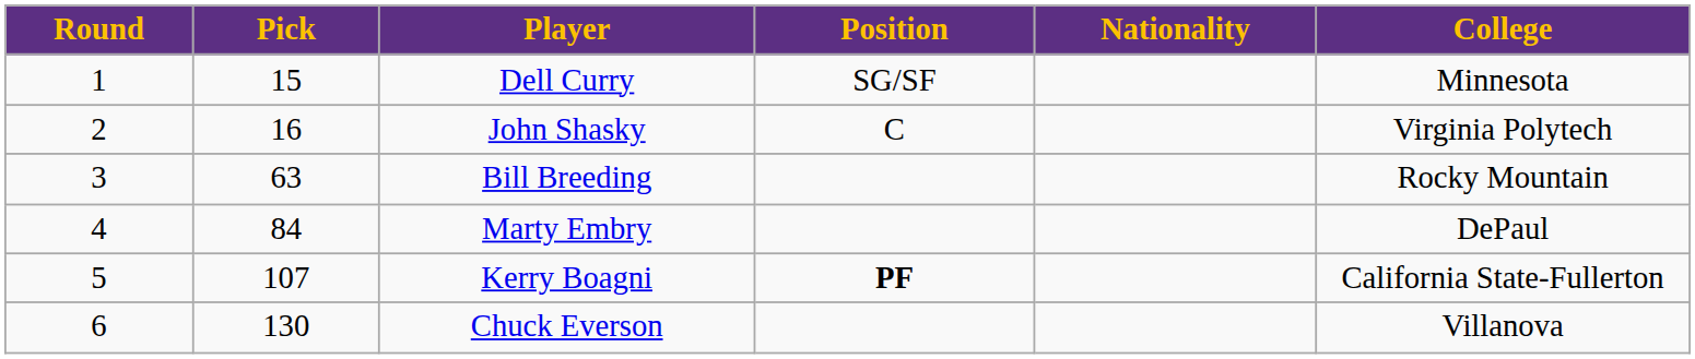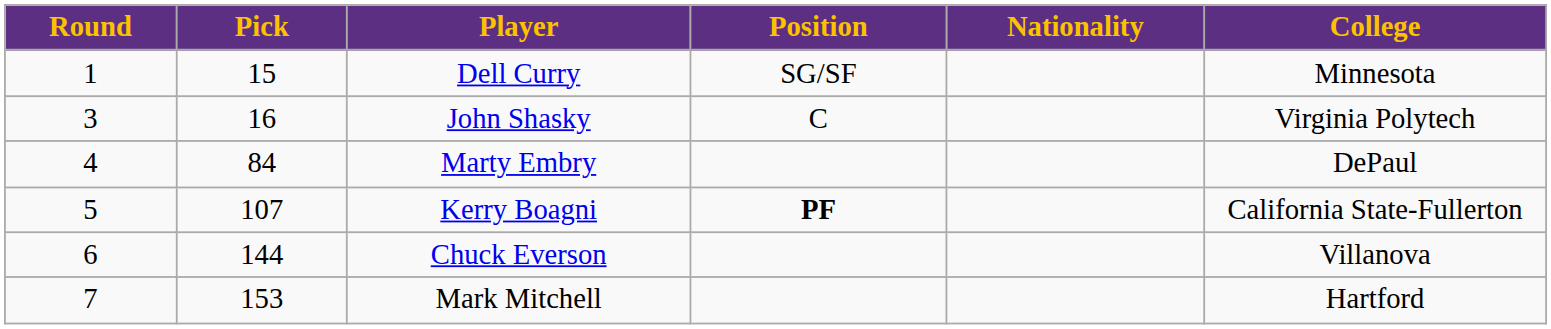John Shasky | Round: 2 -> 3
- row: 3 | 63 | Bill Breeding | Rocky Mountain
Chuck Everson | Pick: 130 -> 144
+ row: 7 | 153 | Mark Mitchell | Hartford
